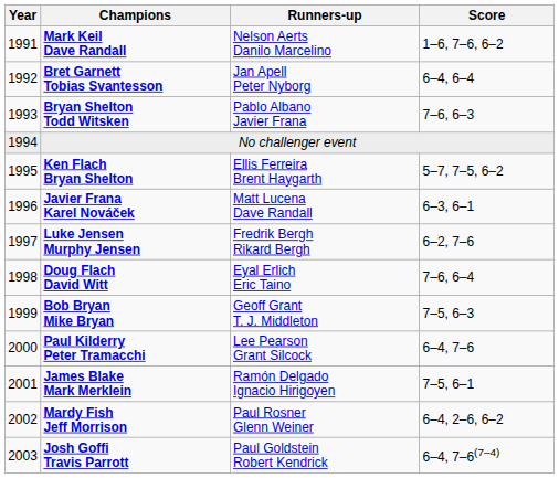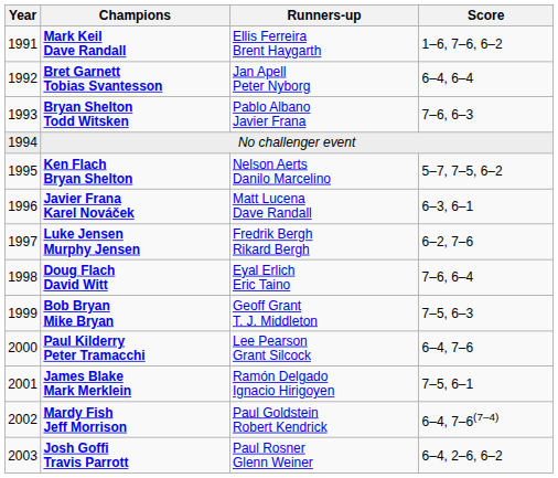Mark Keil Dave Randall | Runners-up: Nelson Aerts Danilo Marcelino -> Ellis Ferreira Brent Haygarth
Ken Flach Bryan Shelton | Runners-up: Ellis Ferreira Brent Haygarth -> Nelson Aerts Danilo Marcelino
Mardy Fish Jeff Morrison | Runners-up: Paul Rosner Glenn Weiner -> Paul Goldstein Robert Kendrick
Mardy Fish Jeff Morrison | Score: 6–4, 2–6, 6–2 -> 6–4, 7–6(7–4)
Josh Goffi Travis Parrott | Runners-up: Paul Goldstein Robert Kendrick -> Paul Rosner Glenn Weiner
Josh Goffi Travis Parrott | Score: 6–4, 7–6(7–4) -> 6–4, 2–6, 6–2
